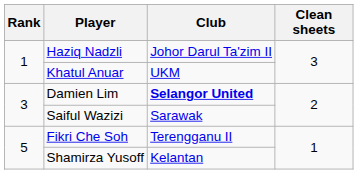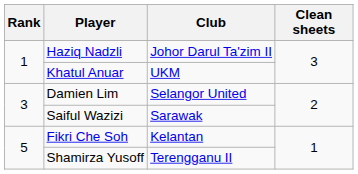Damien Lim | Club: bold -> normal
Fikri Che Soh | Club: Terengganu II -> Kelantan
Shamirza Yusoff | Club: Kelantan -> Terengganu II
